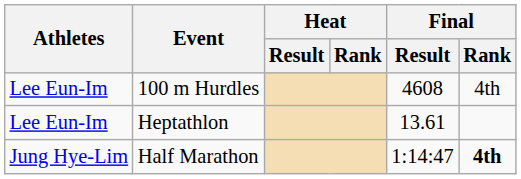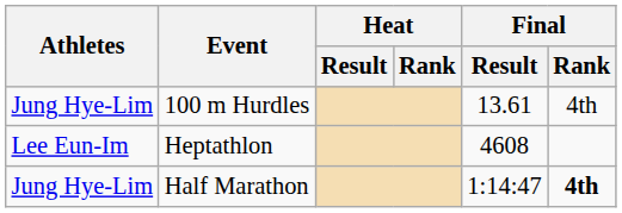100 m Hurdles | Athletes: Lee Eun-Im -> Jung Hye-Lim
100 m Hurdles | Final / Result: 4608 -> 13.61
Heptathlon | Final / Result: 13.61 -> 4608
